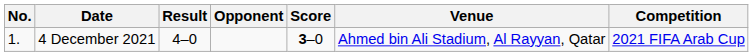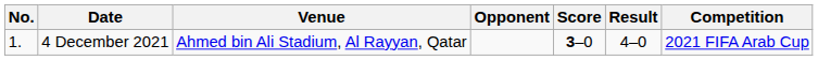columns swapped: Venue <-> Result
